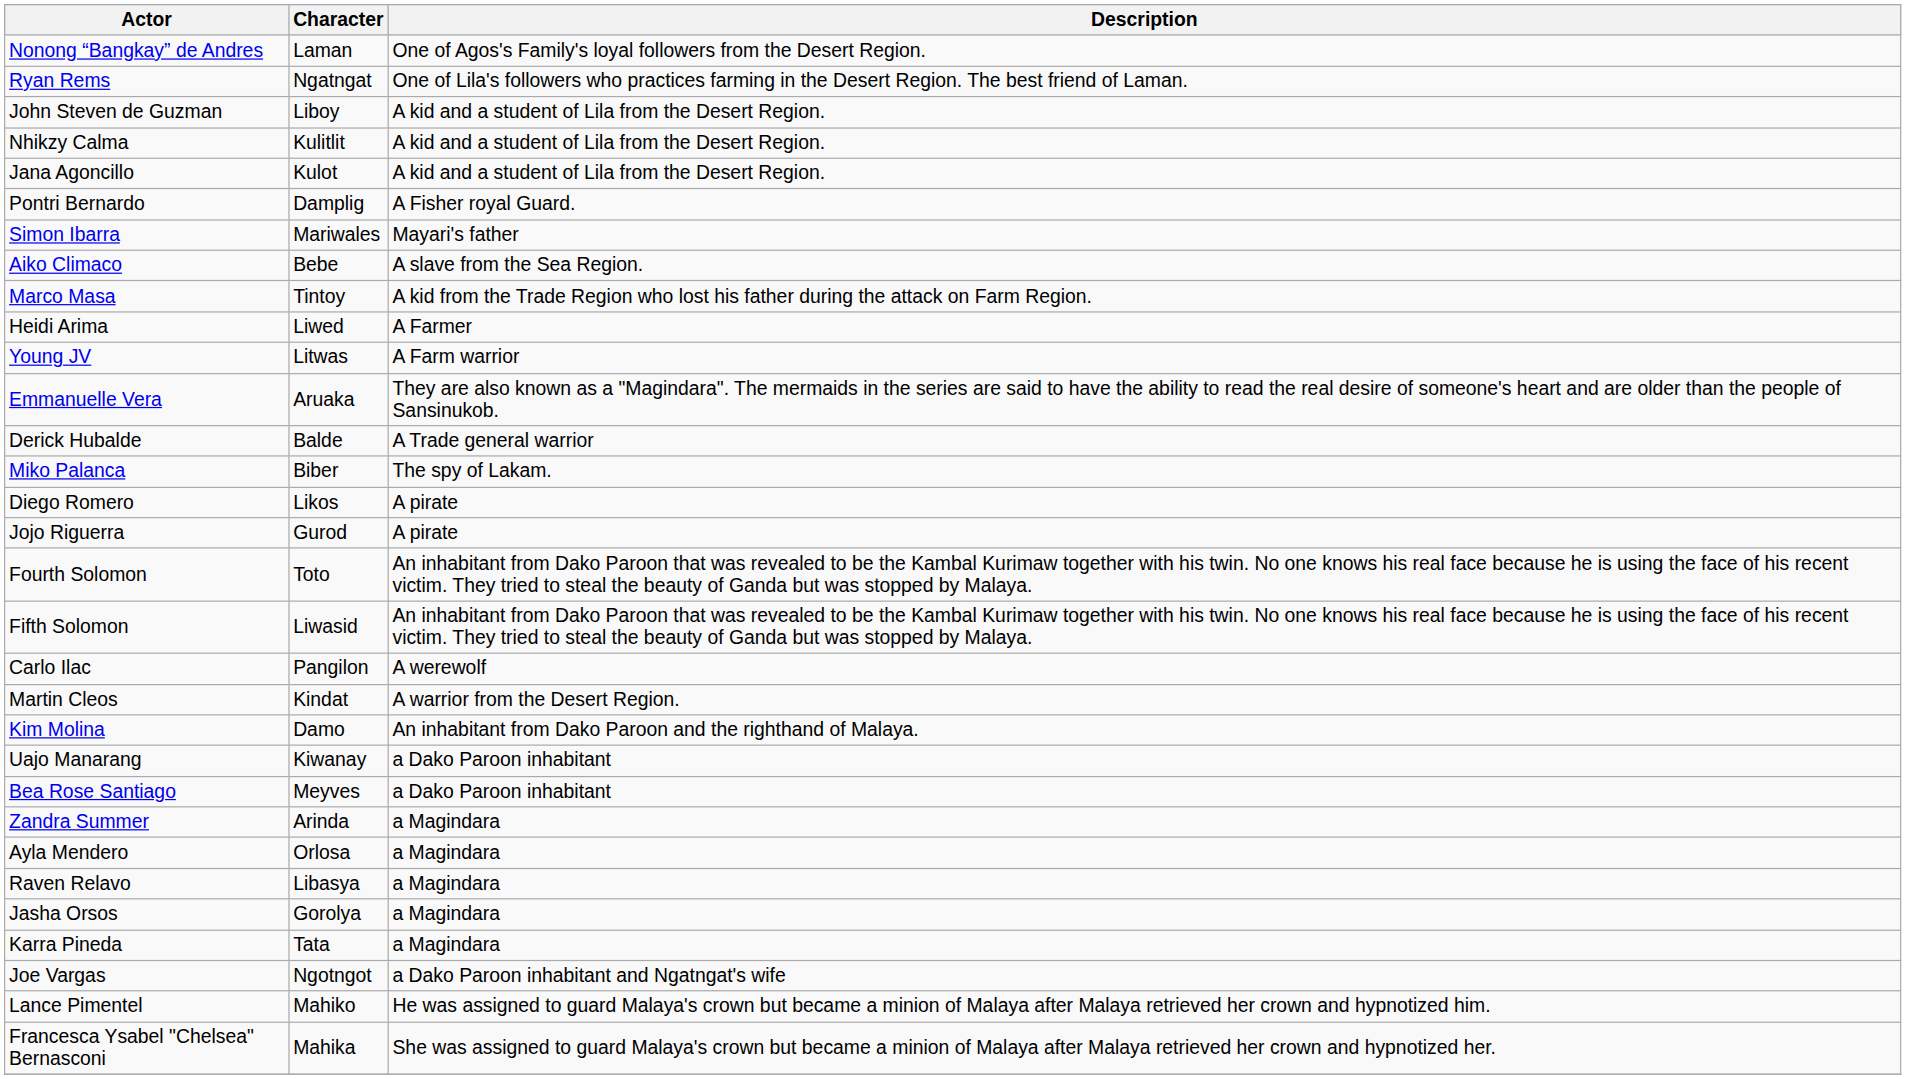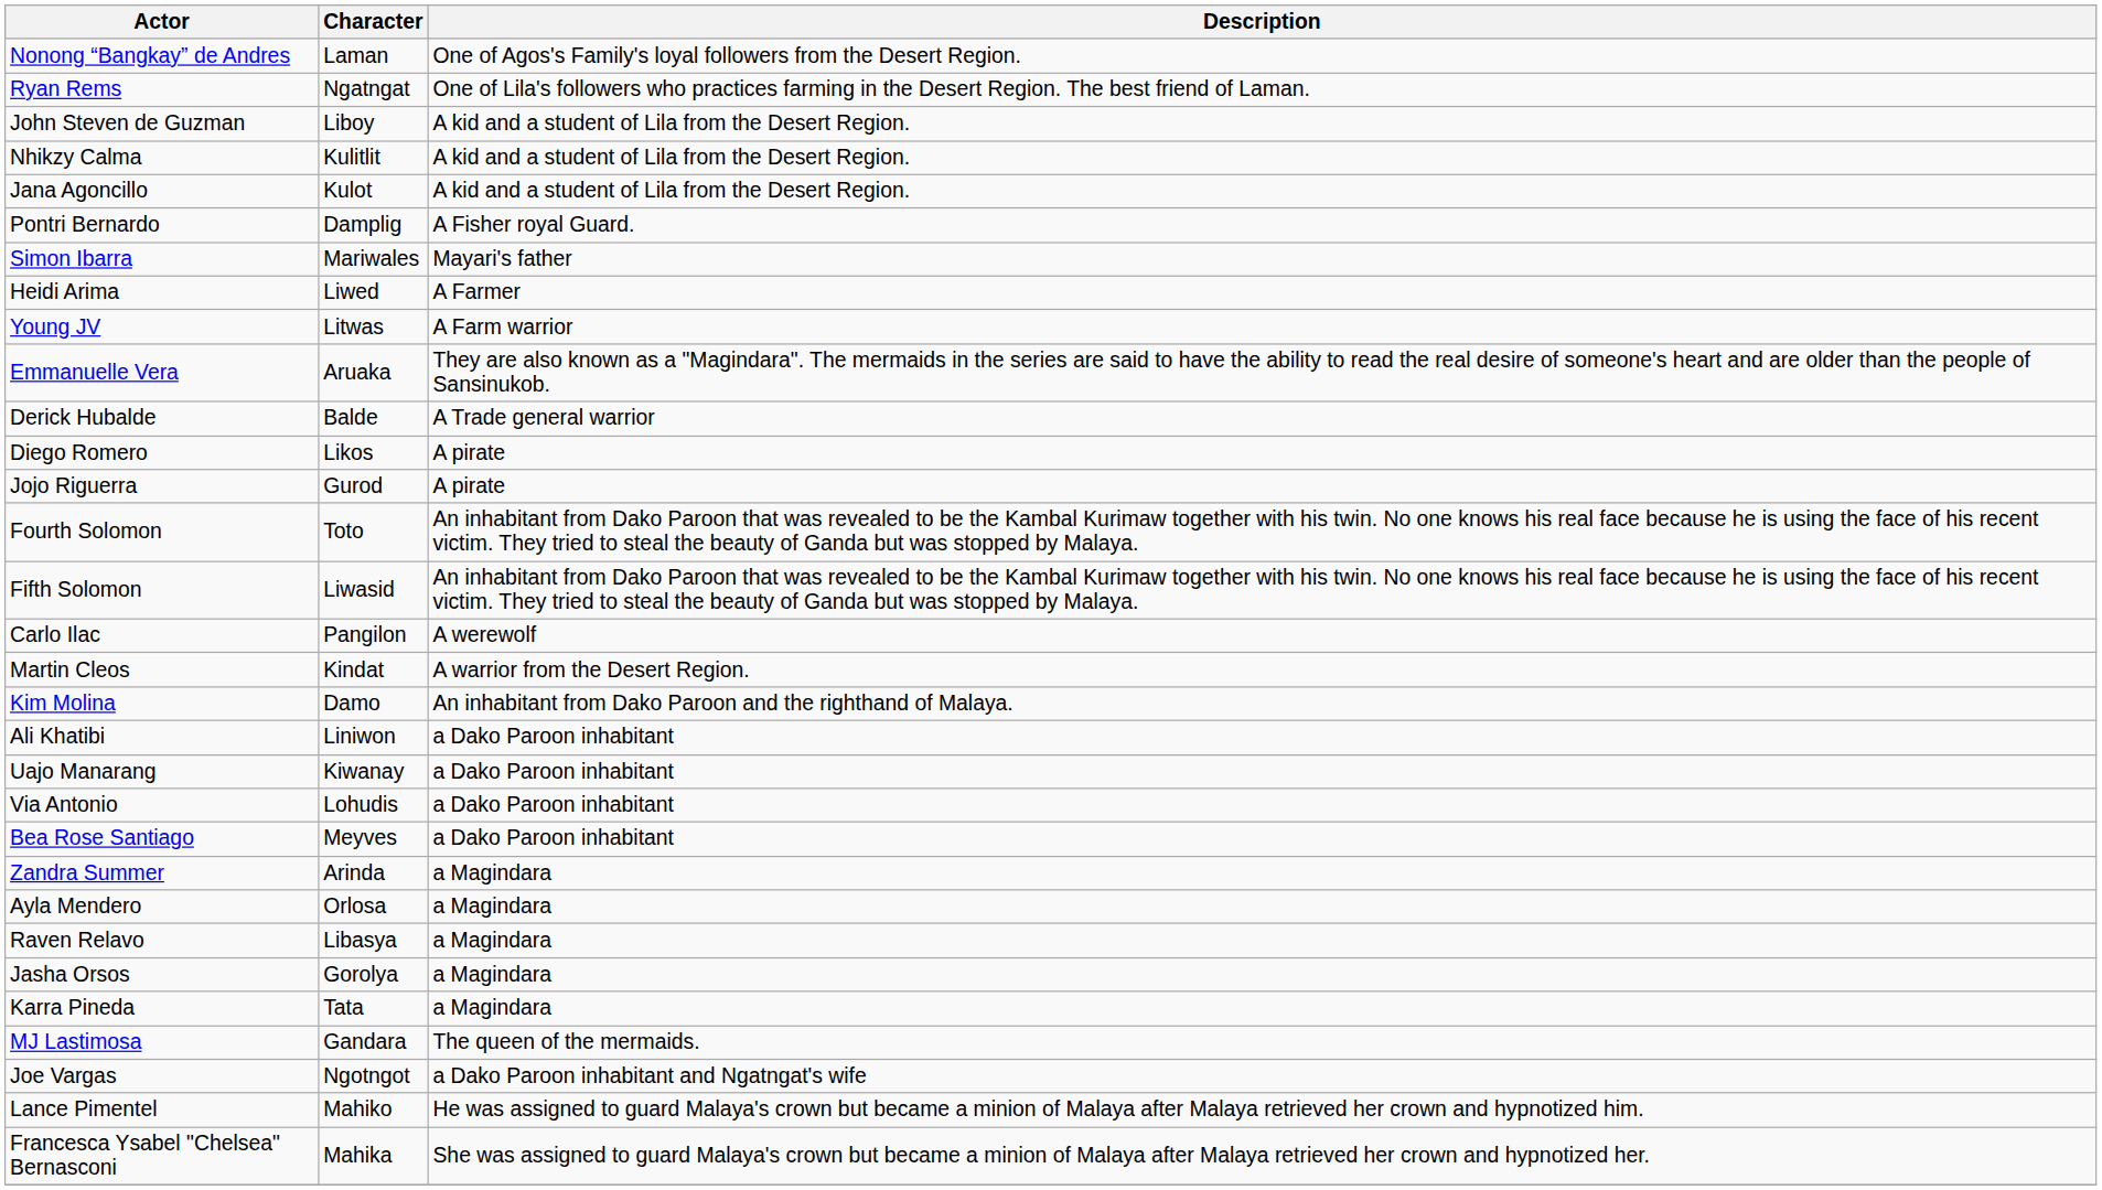- row: Aiko Climaco | Bebe | A slave from the Sea Region.
- row: Marco Masa | Tintoy | A kid from the Trade Region who lost his father during the attack on Farm Region.
- row: Miko Palanca | Biber | The spy of Lakam.
+ row: Ali Khatibi | Liniwon | a Dako Paroon inhabitant
+ row: Via Antonio | Lohudis | a Dako Paroon inhabitant
+ row: MJ Lastimosa | Gandara | The queen of the mermaids.
